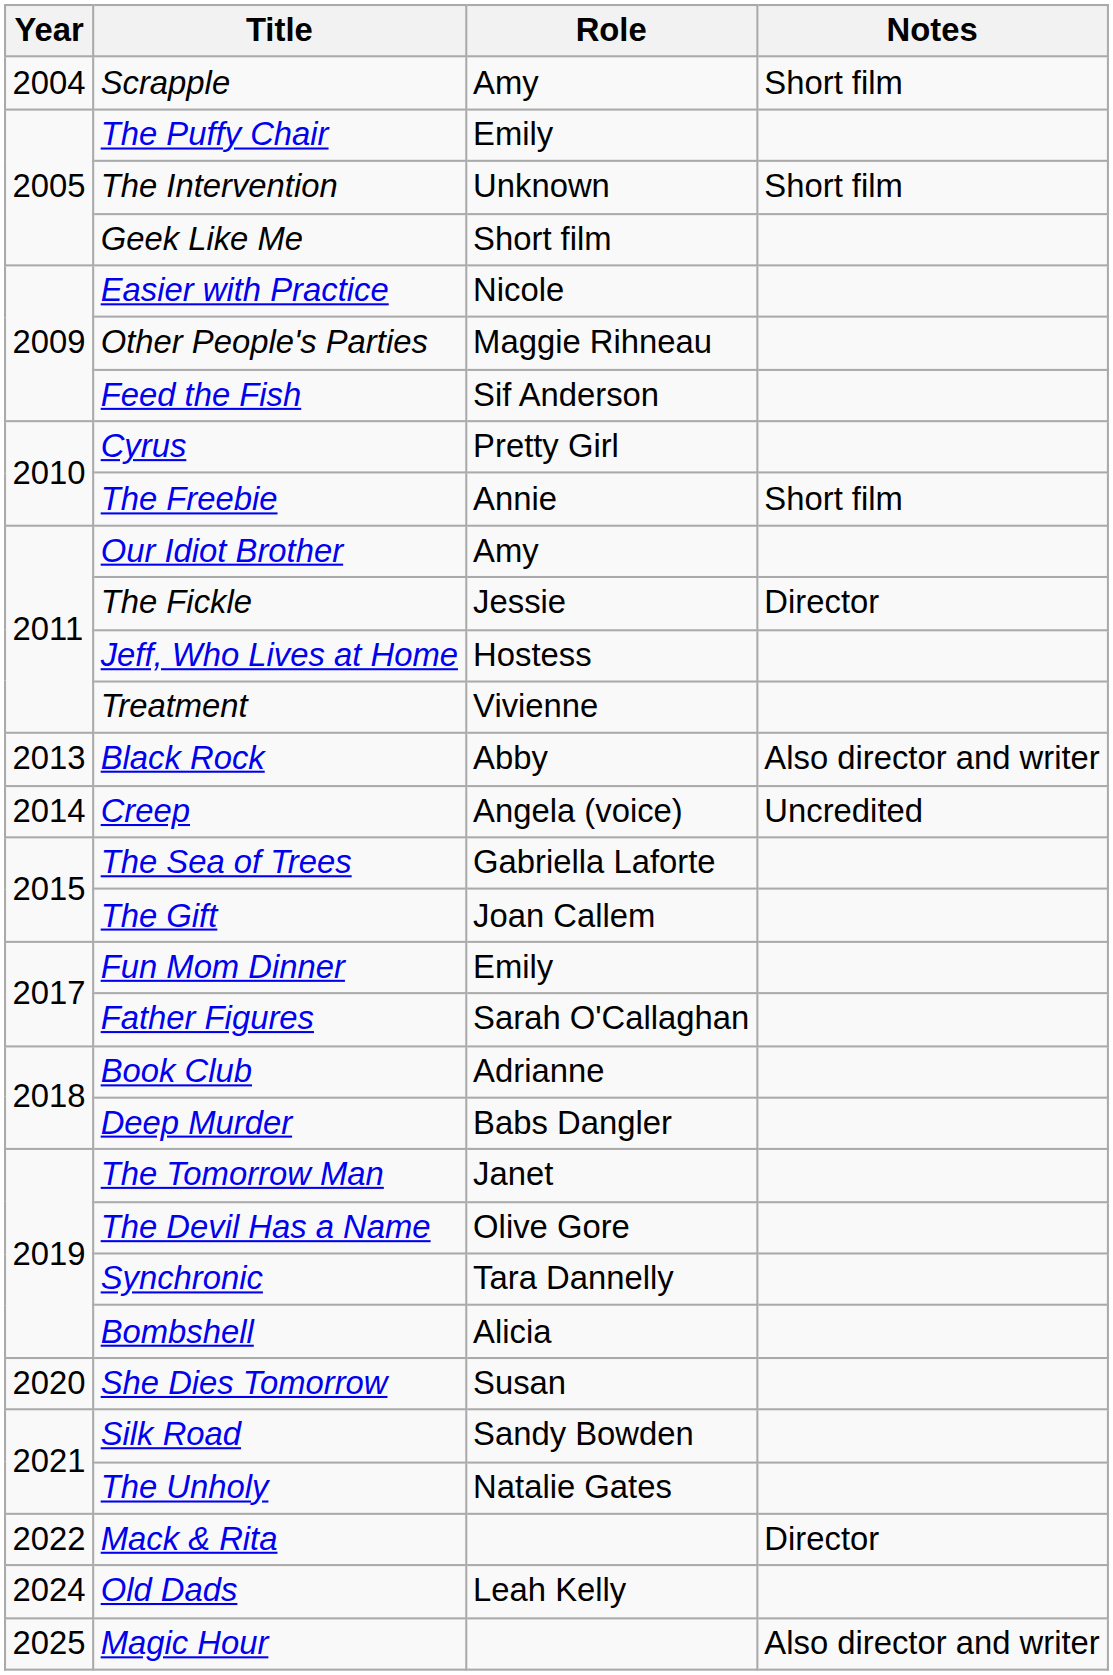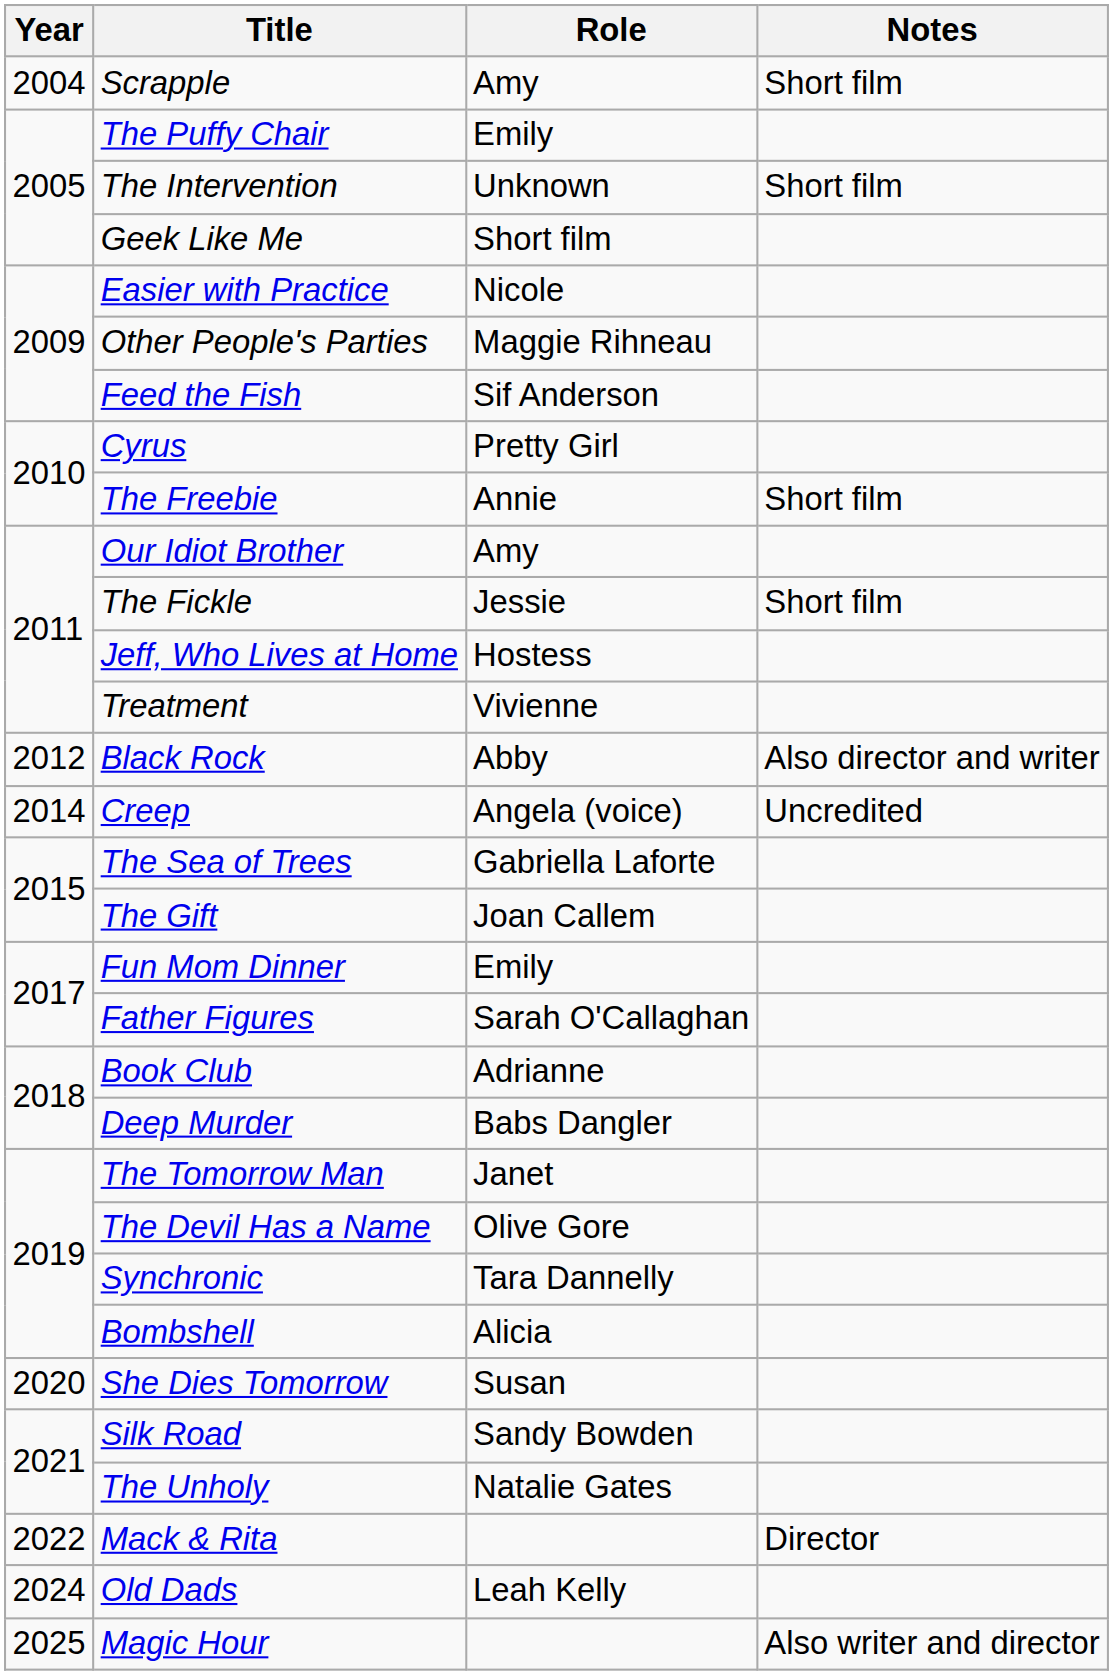The Fickle | Notes: Director -> Short film
Black Rock | Year: 2013 -> 2012
Magic Hour | Notes: Also director and writer -> Also writer and director
